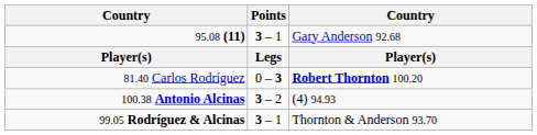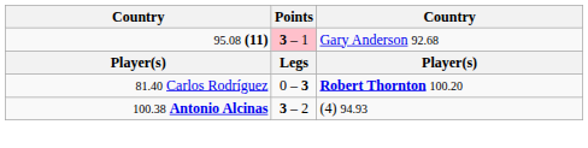95.08 (11) | Points: no background -> pink background
- row: 99.05 Rodríguez & Alcinas | 3 – 1 | Thornton & Anderson 93.70
